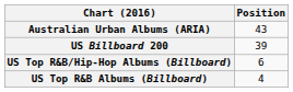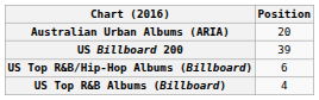Australian Urban Albums (ARIA) | Position: 43 -> 20
